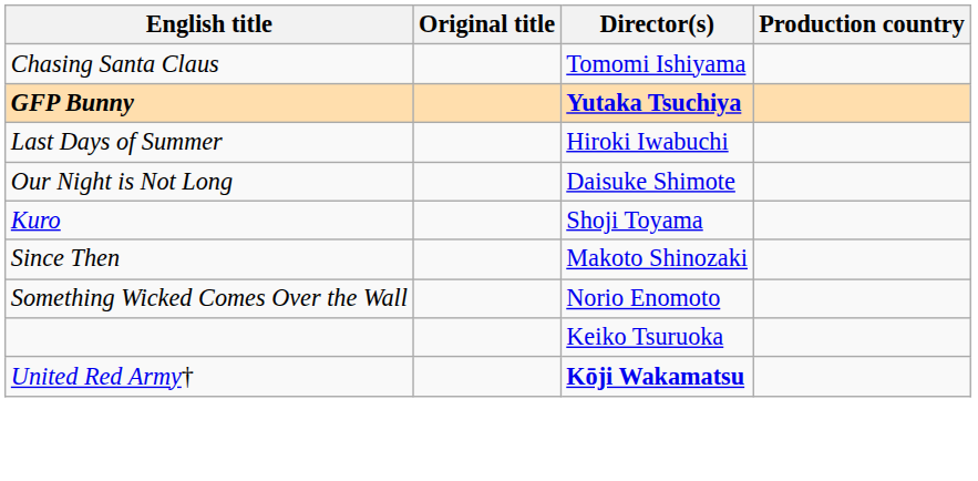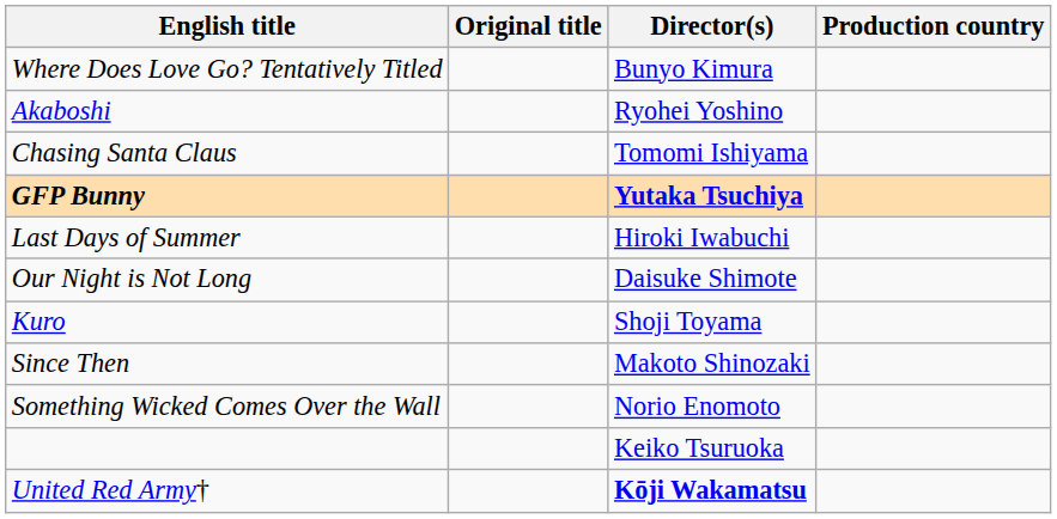+ row: Where Does Love Go? Tentatively Titled | Bunyo Kimura
+ row: Akaboshi | Ryohei Yoshino
